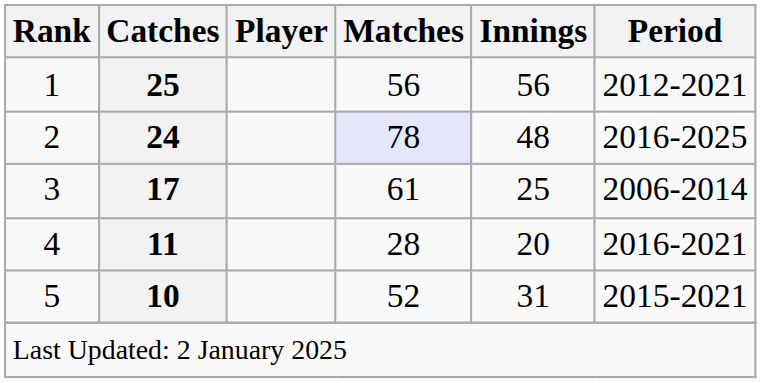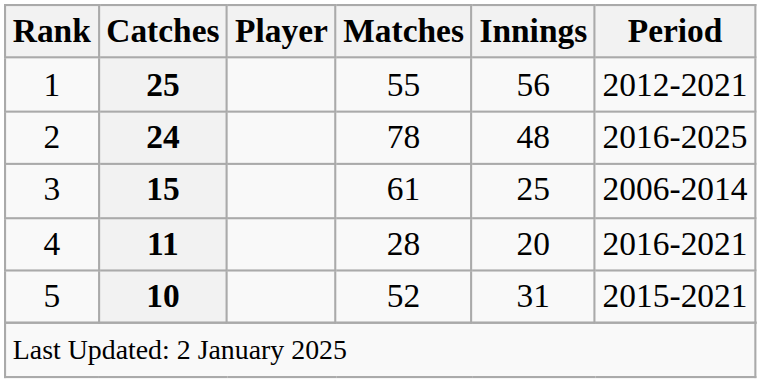1 | Matches: 56 -> 55
2 | Matches: lavender background -> no background
3 | Catches: 17 -> 15
